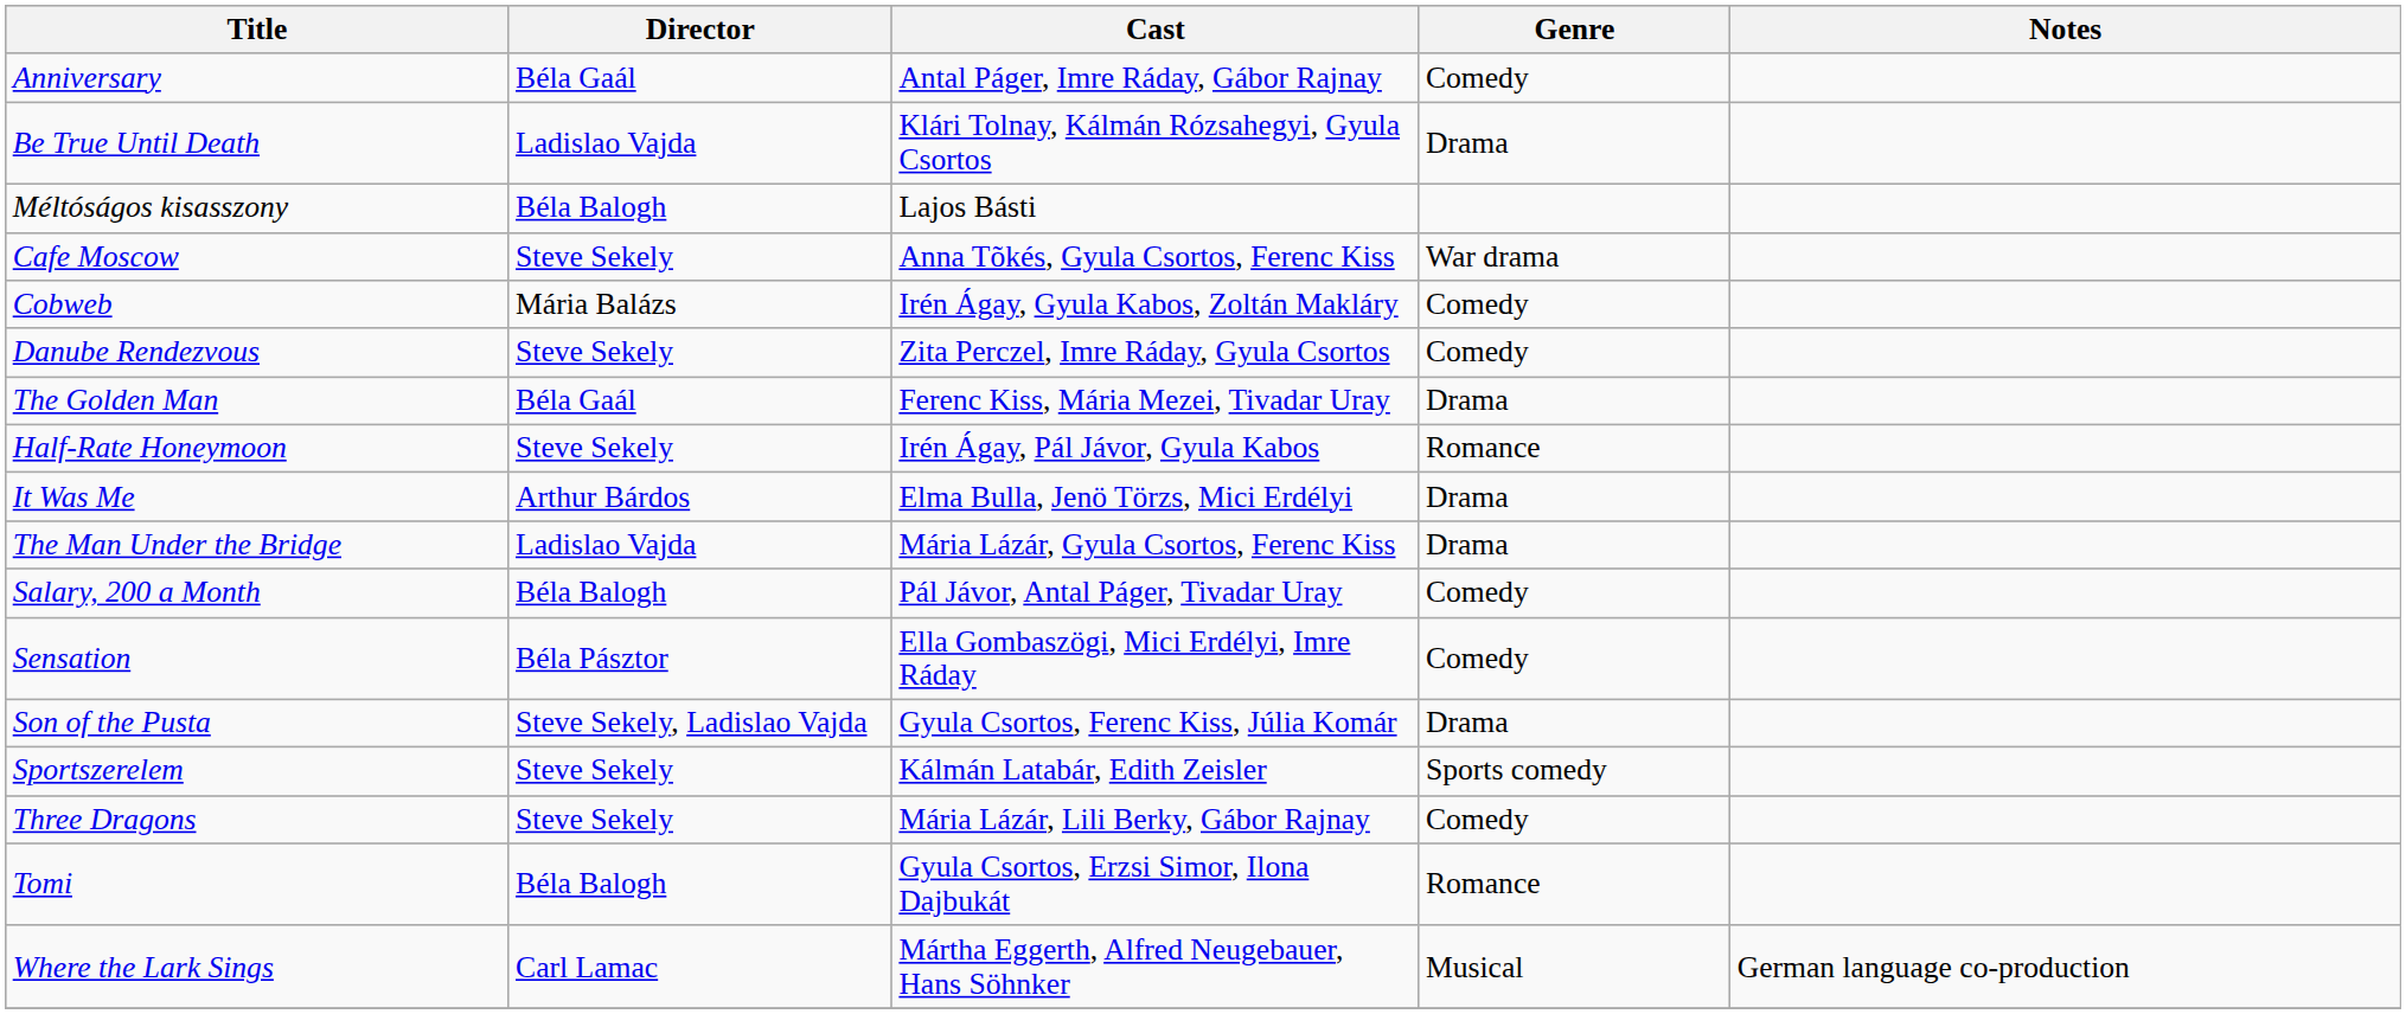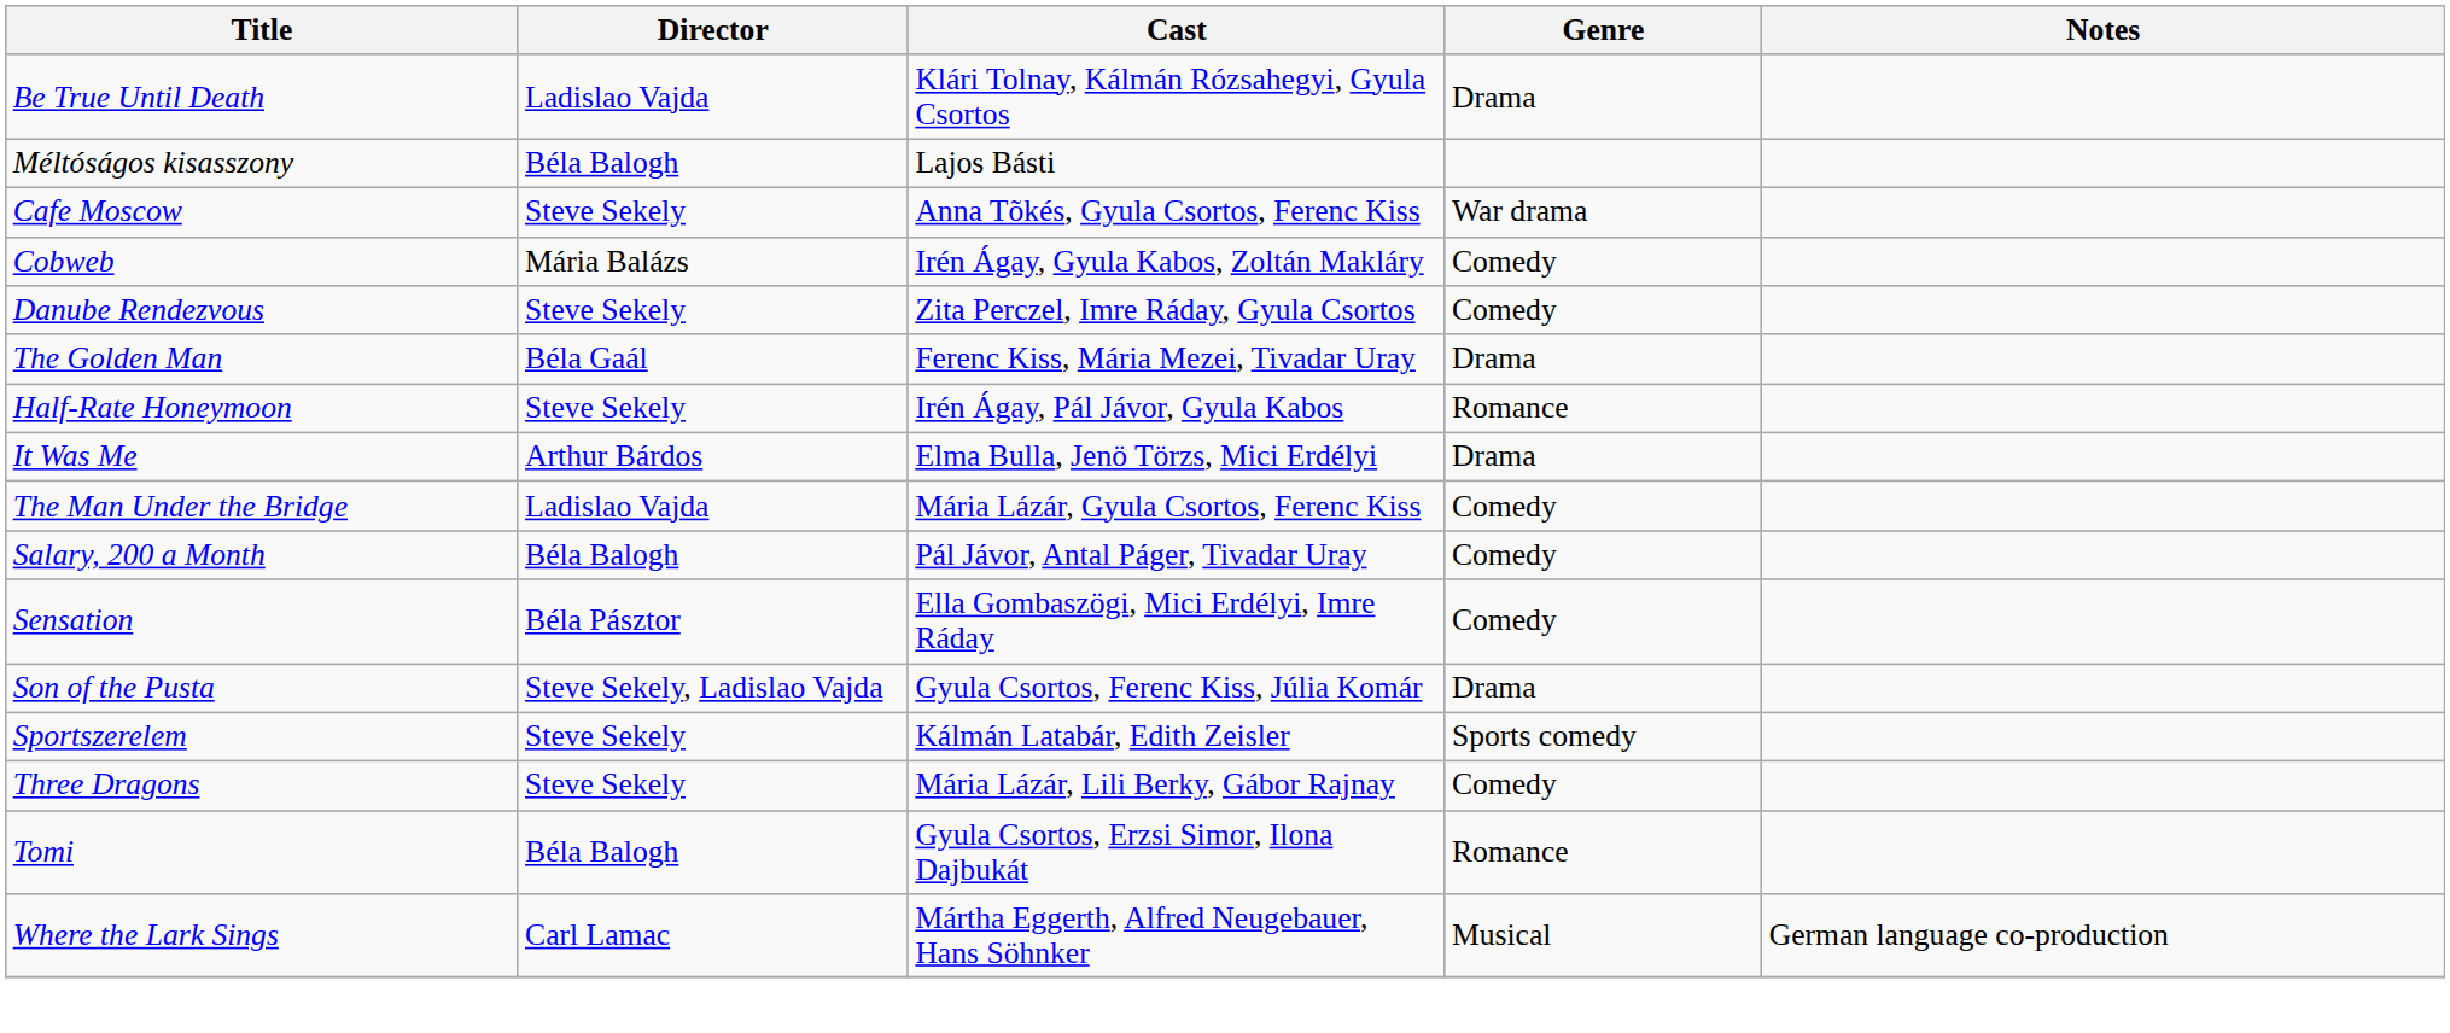- row: Anniversary | Béla Gaál | Antal Páger, Imre Ráday, Gábor Rajnay | Comedy
The Man Under the Bridge | Genre: Drama -> Comedy
